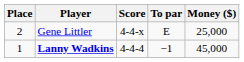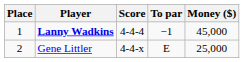rows swapped: Lanny Wadkins <-> Gene Littler
